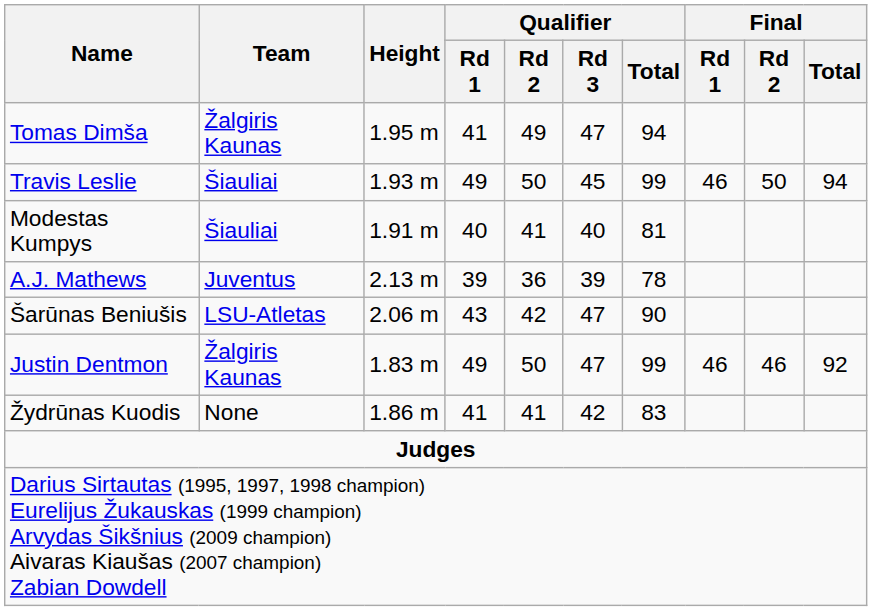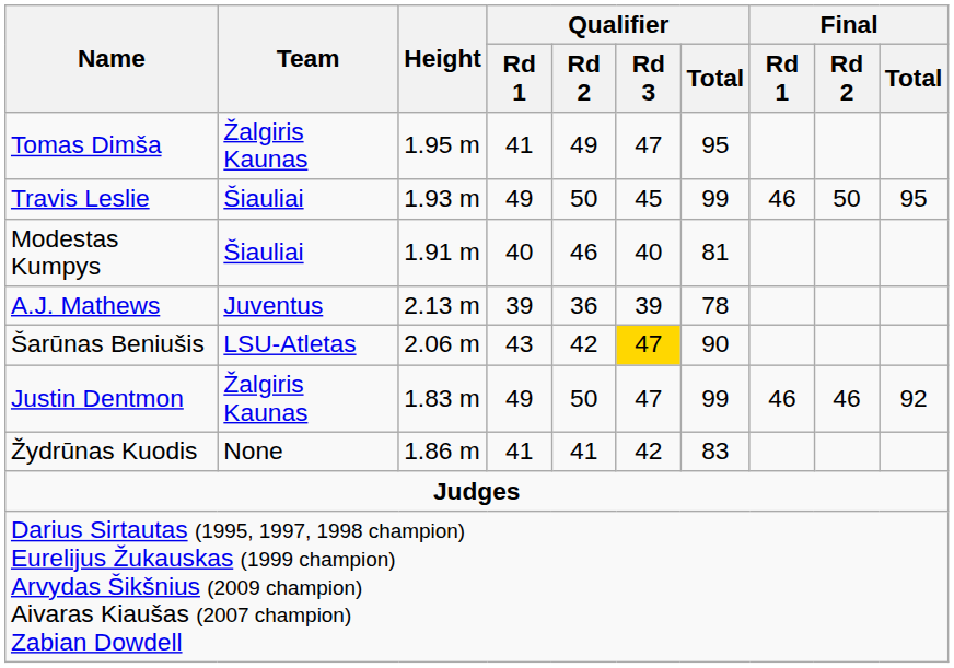Tomas Dimša | Qualifier / Total: 94 -> 95
Travis Leslie | Final / Total: 94 -> 95
Modestas Kumpys | Qualifier / Rd 2: 41 -> 46
Šarūnas Beniušis | Qualifier / Rd 3: no background -> gold background
